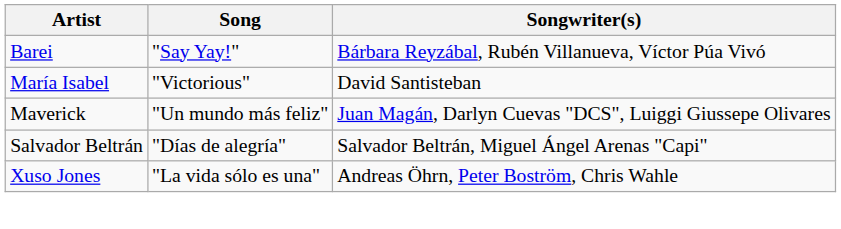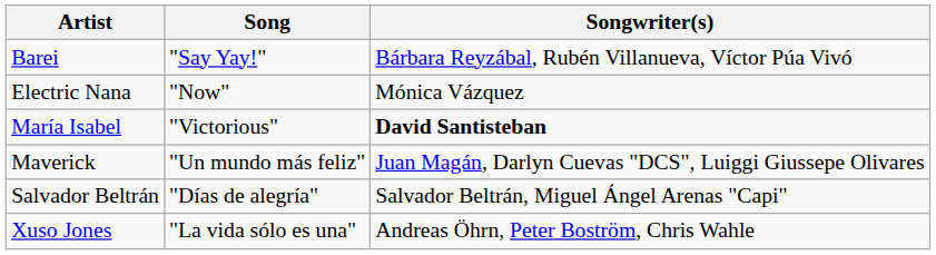+ row: Electric Nana | "Now" | Mónica Vázquez
María Isabel | Songwriter(s): normal -> bold
